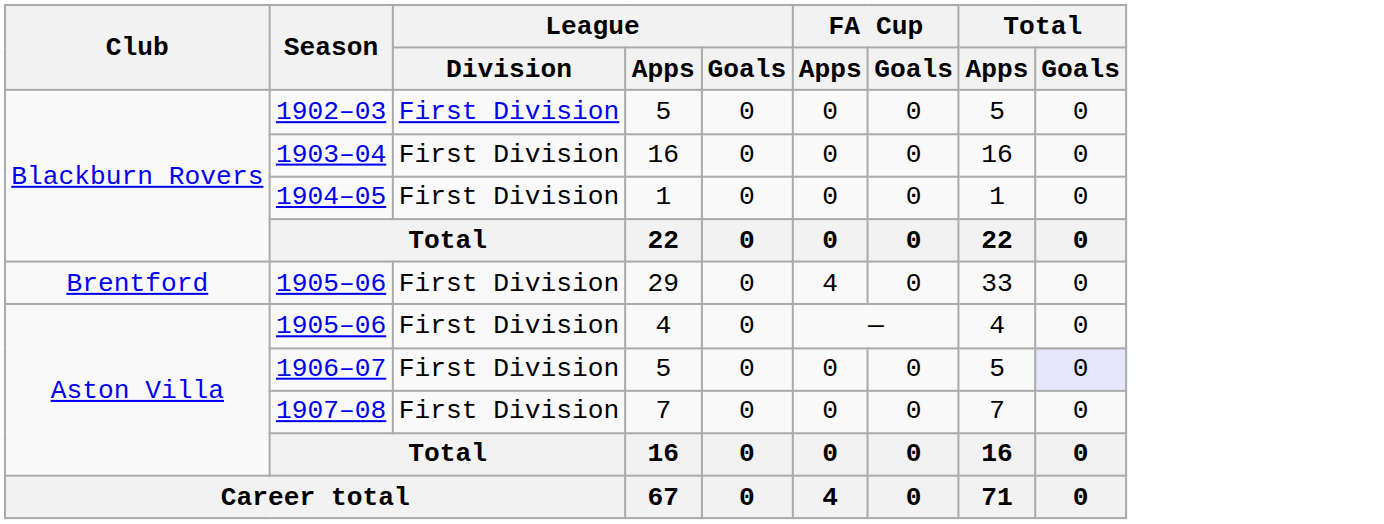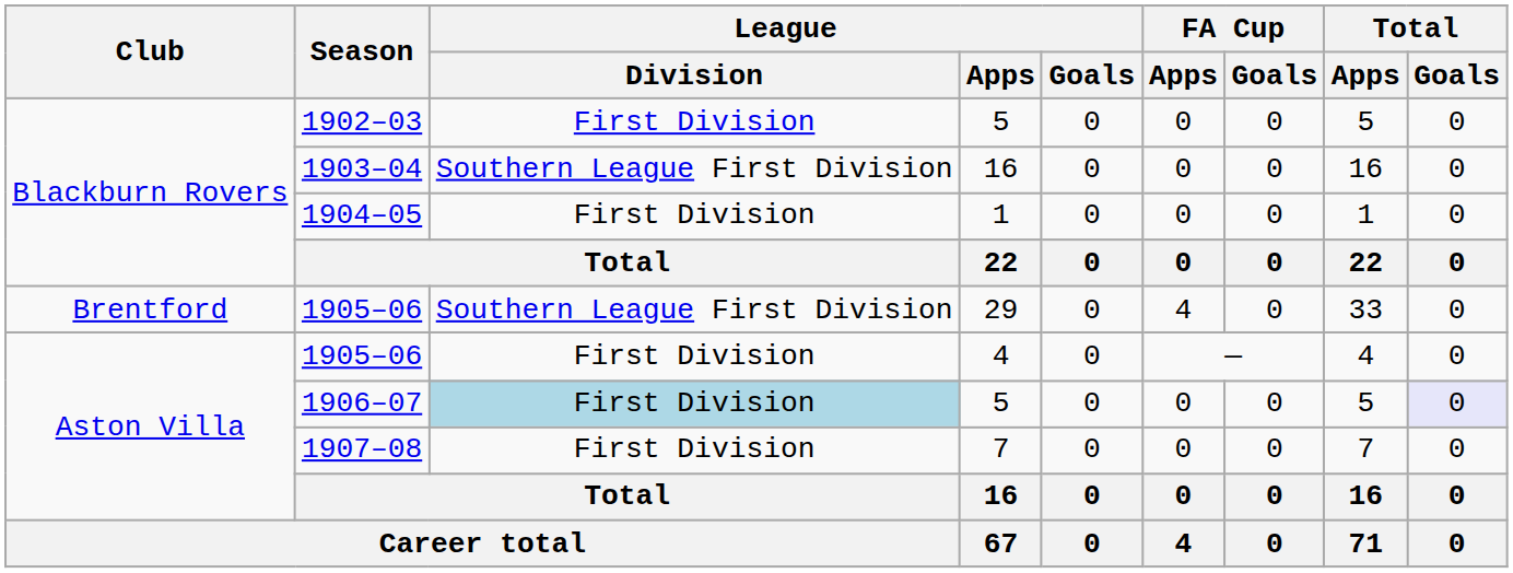1903–04 | League / Division: First Division -> Southern League First Division
1905–06 / 29 | League / Division: First Division -> Southern League First Division
1906–07 | League / Division: no background -> lightblue background
